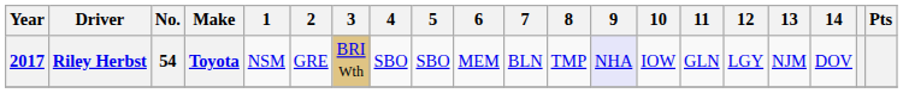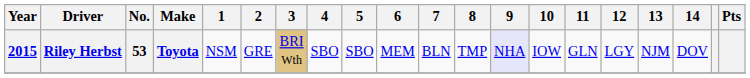Riley Herbst | Year: 2017 -> 2015
Riley Herbst | No.: 54 -> 53
